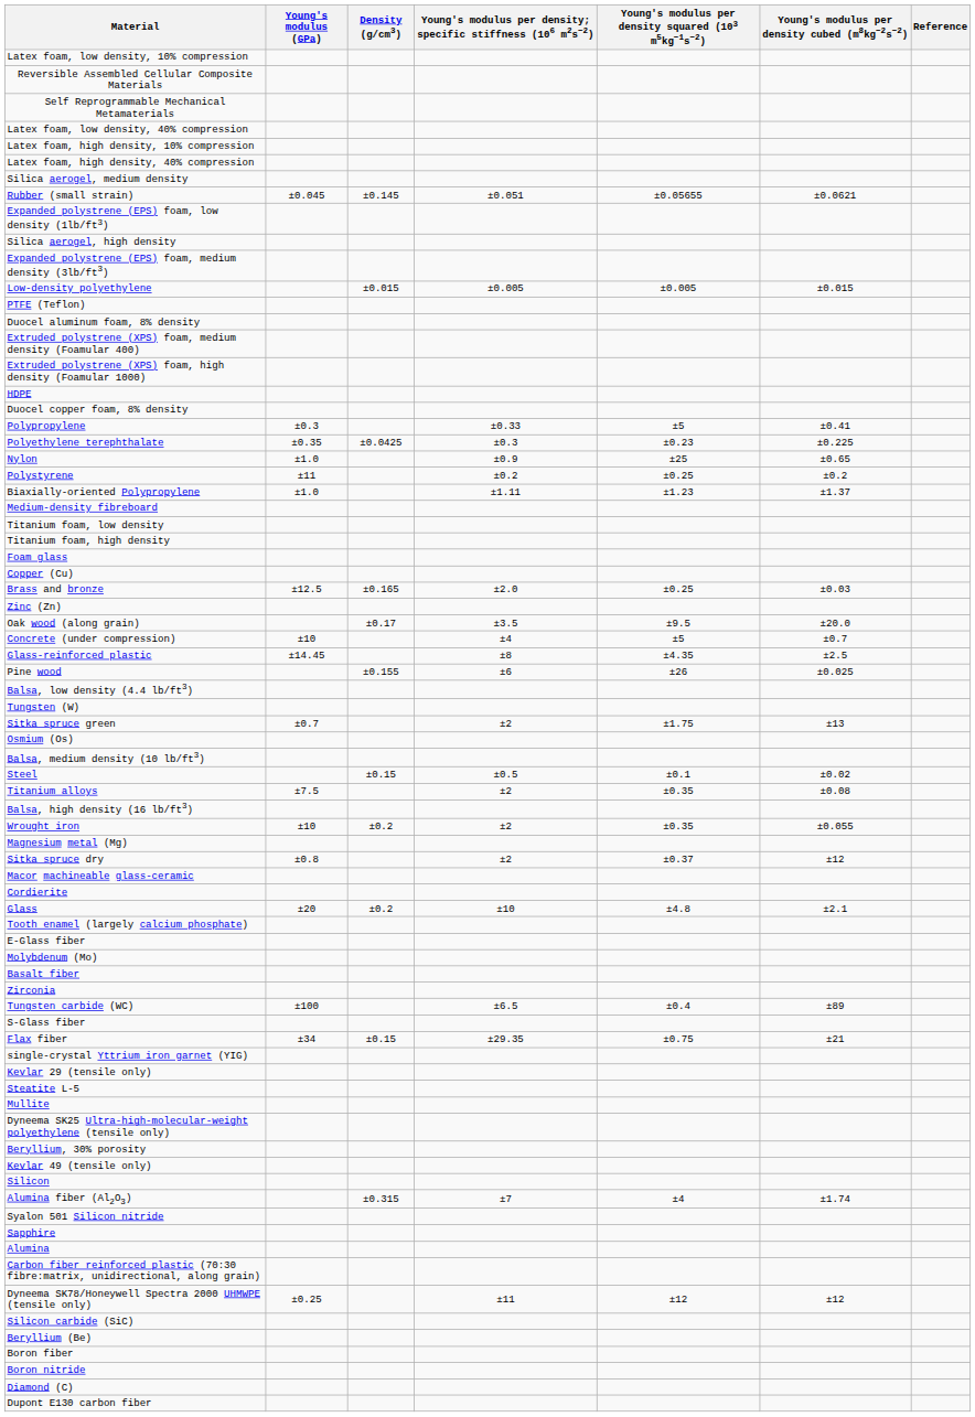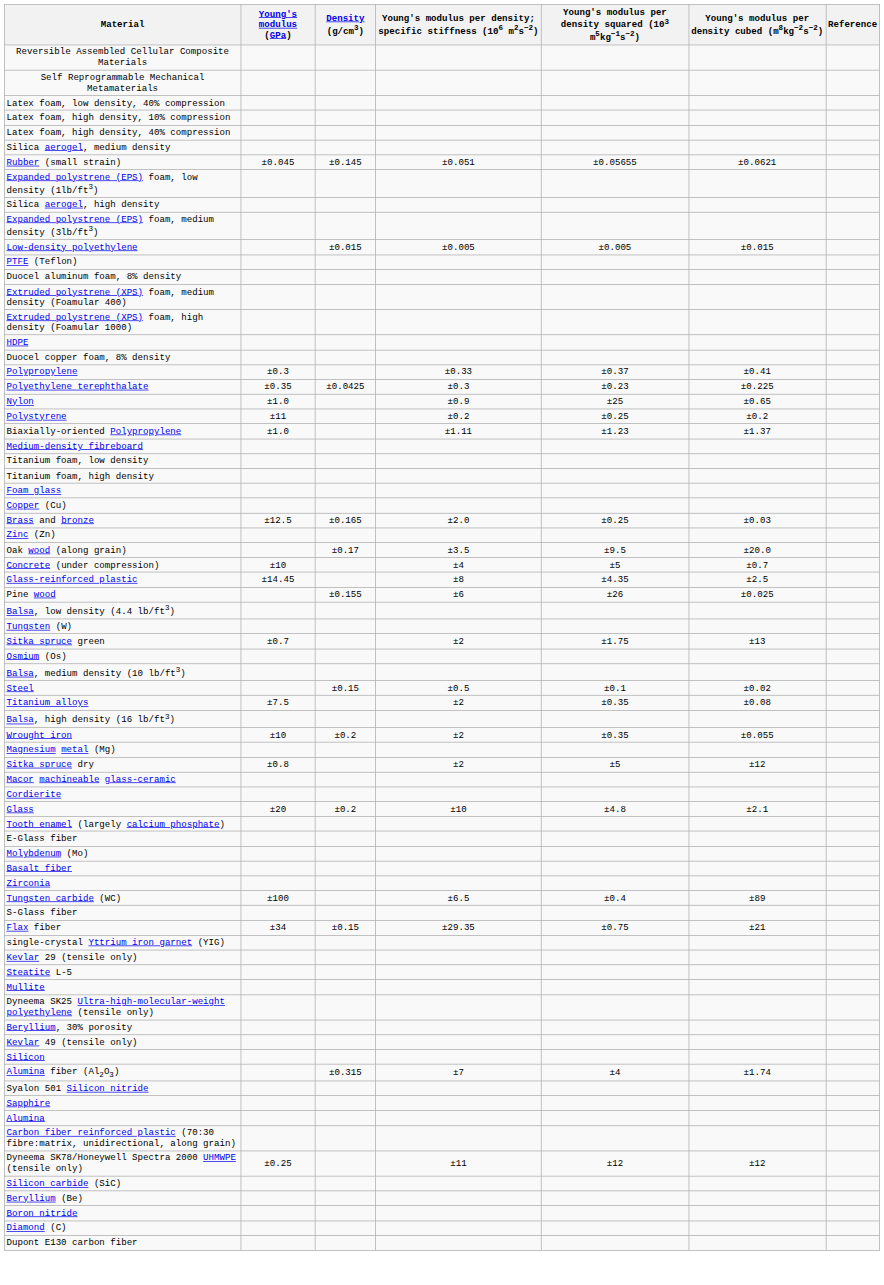- row: Latex foam, low density, 10% compression
Polypropylene | Young's modulus per density squared (103 m5kg−1s−2): ±5 -> ±0.37
Sitka spruce dry | Young's modulus per density squared (103 m5kg−1s−2): ±0.37 -> ±5
- row: Boron fiber
